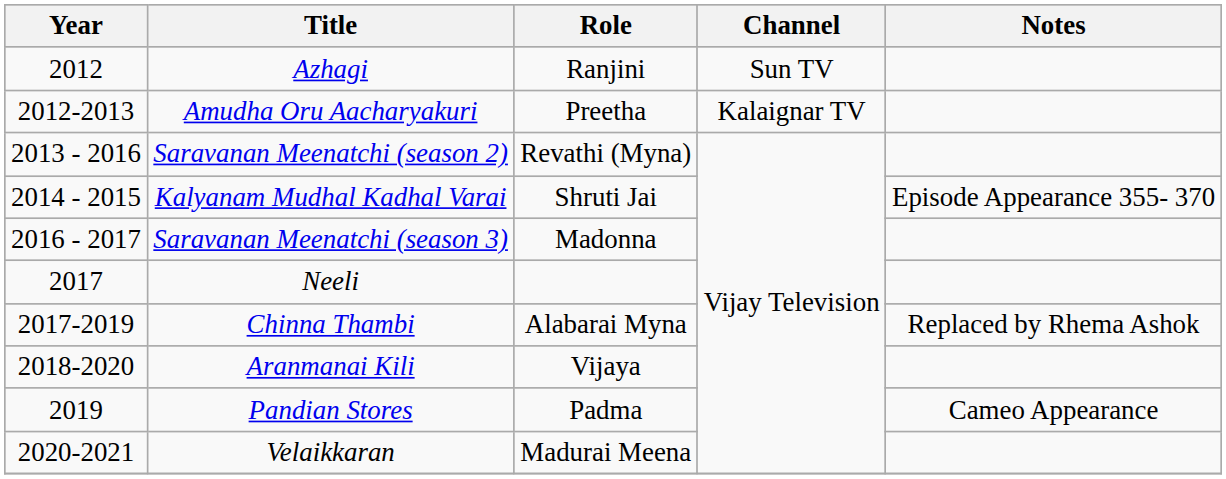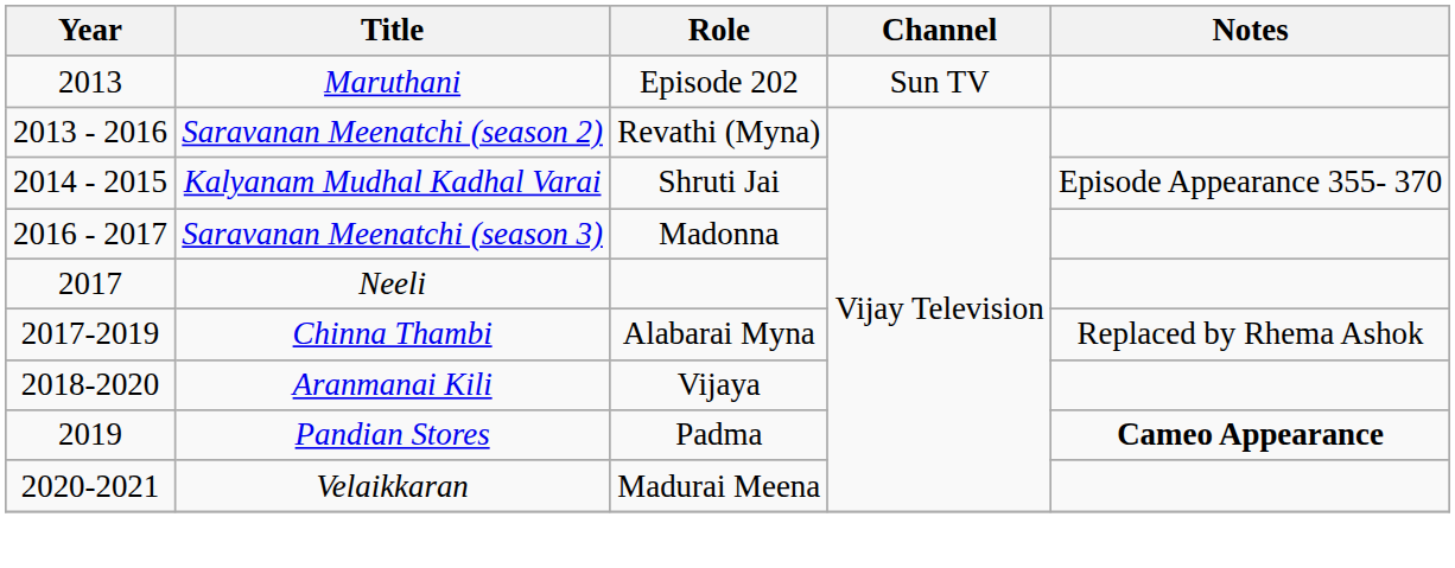- row: 2012 | Azhagi | Ranjini | Sun TV
- row: 2012-2013 | Amudha Oru Aacharyakuri | Preetha | Kalaignar TV
+ row: 2013 | Maruthani | Episode 202 | Sun TV
Pandian Stores | Notes: normal -> bold
